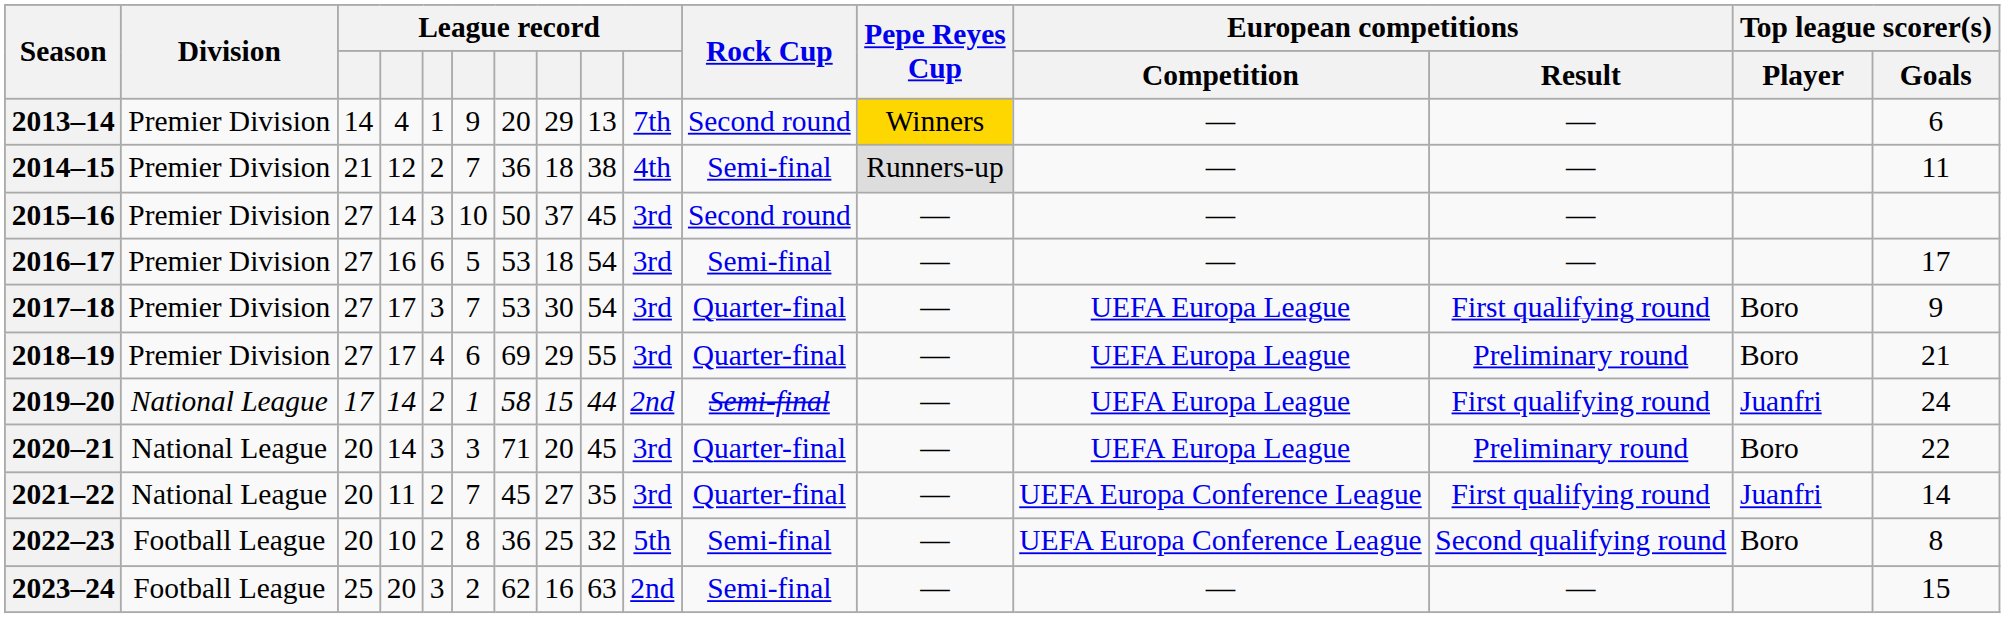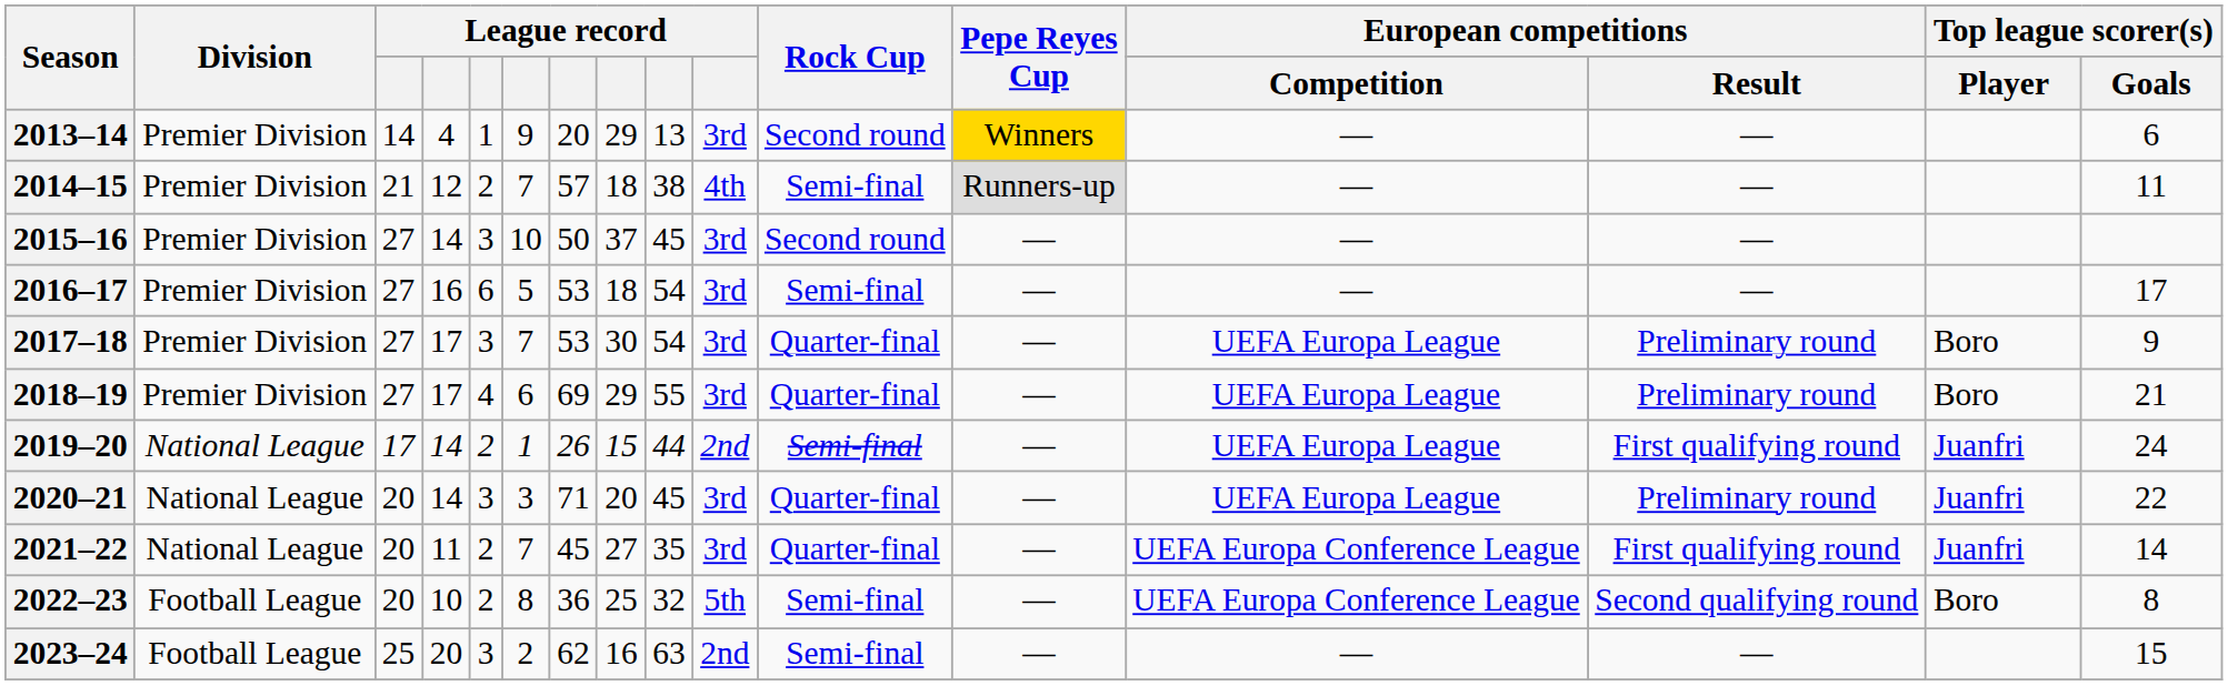2013–14 | column 10: 7th -> 3rd
2014–15 | column 7: 36 -> 57
2017–18 | European competitions / Result: First qualifying round -> Preliminary round
2019–20 | column 7: 58 -> 26
2020–21 | Top league scorer(s) / Player: Boro -> Juanfri
